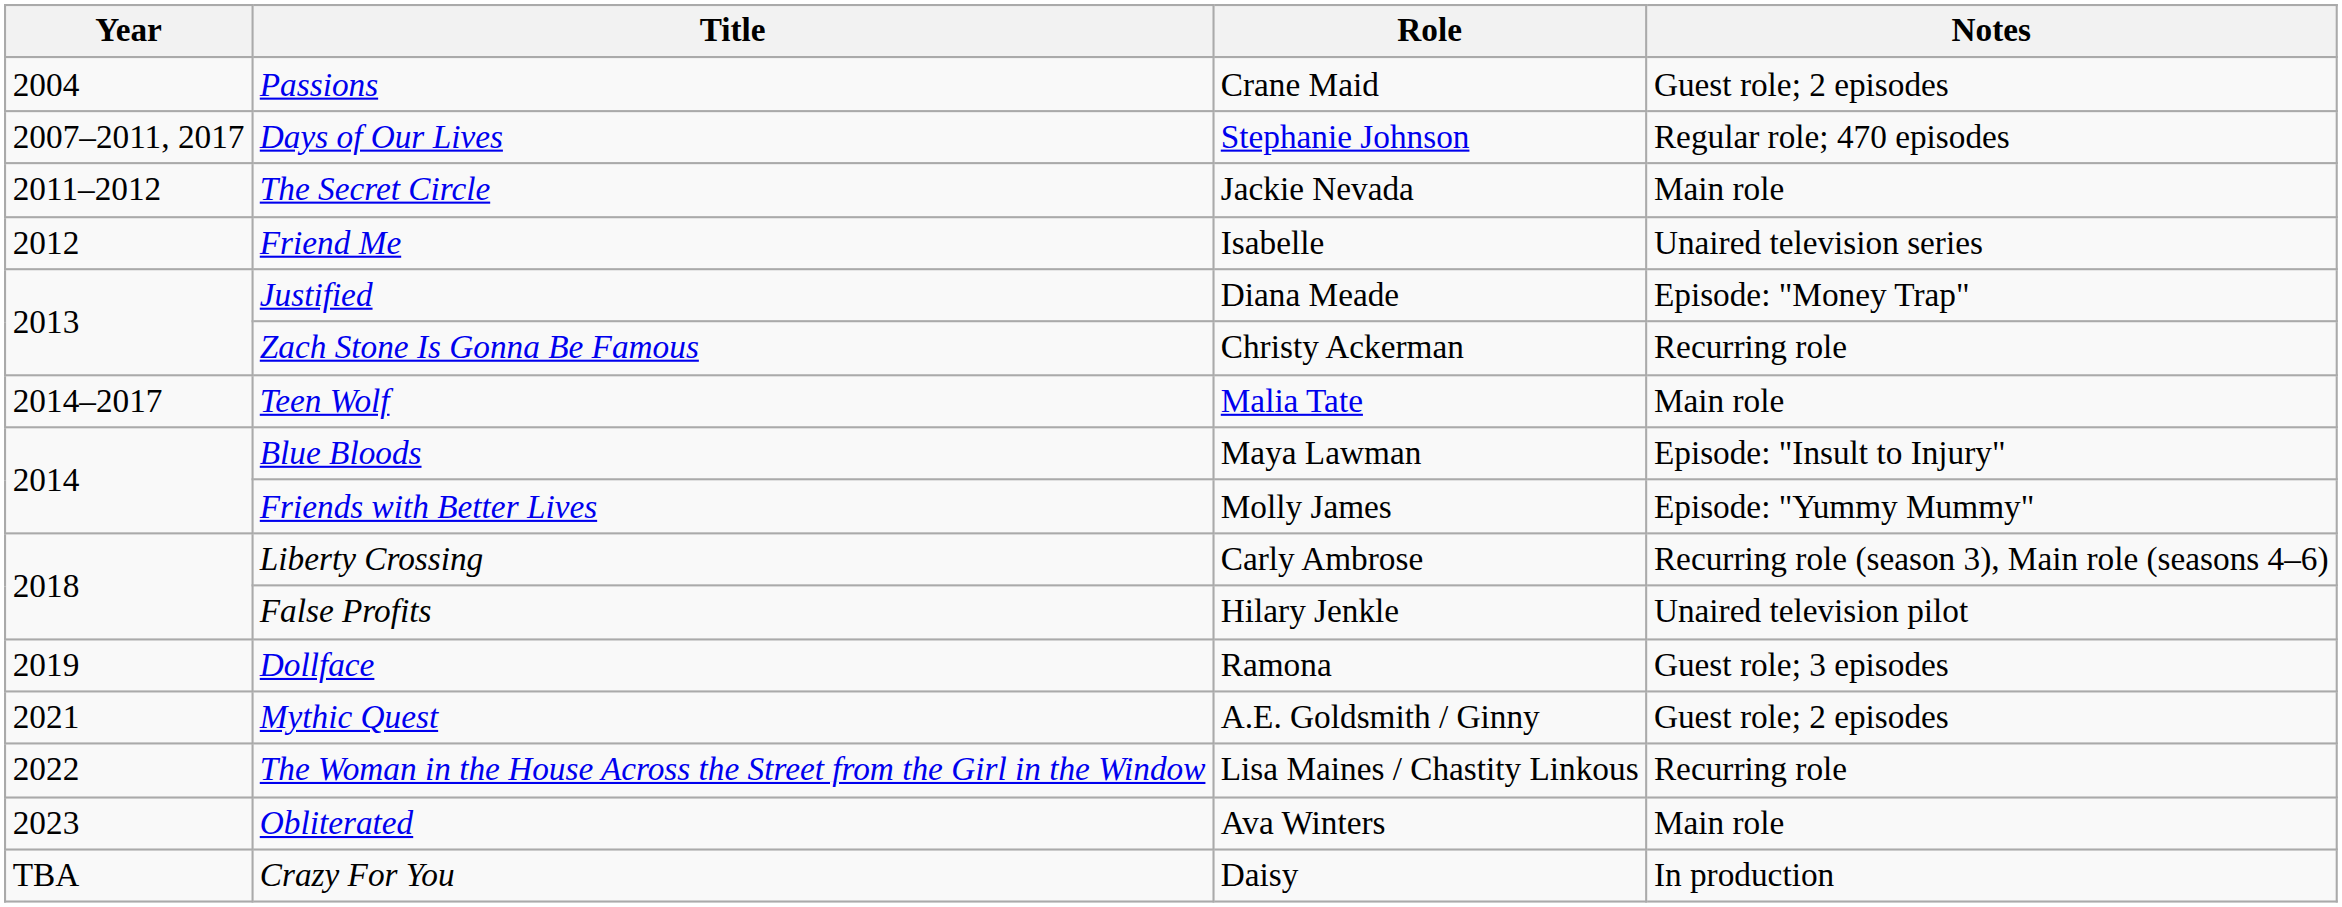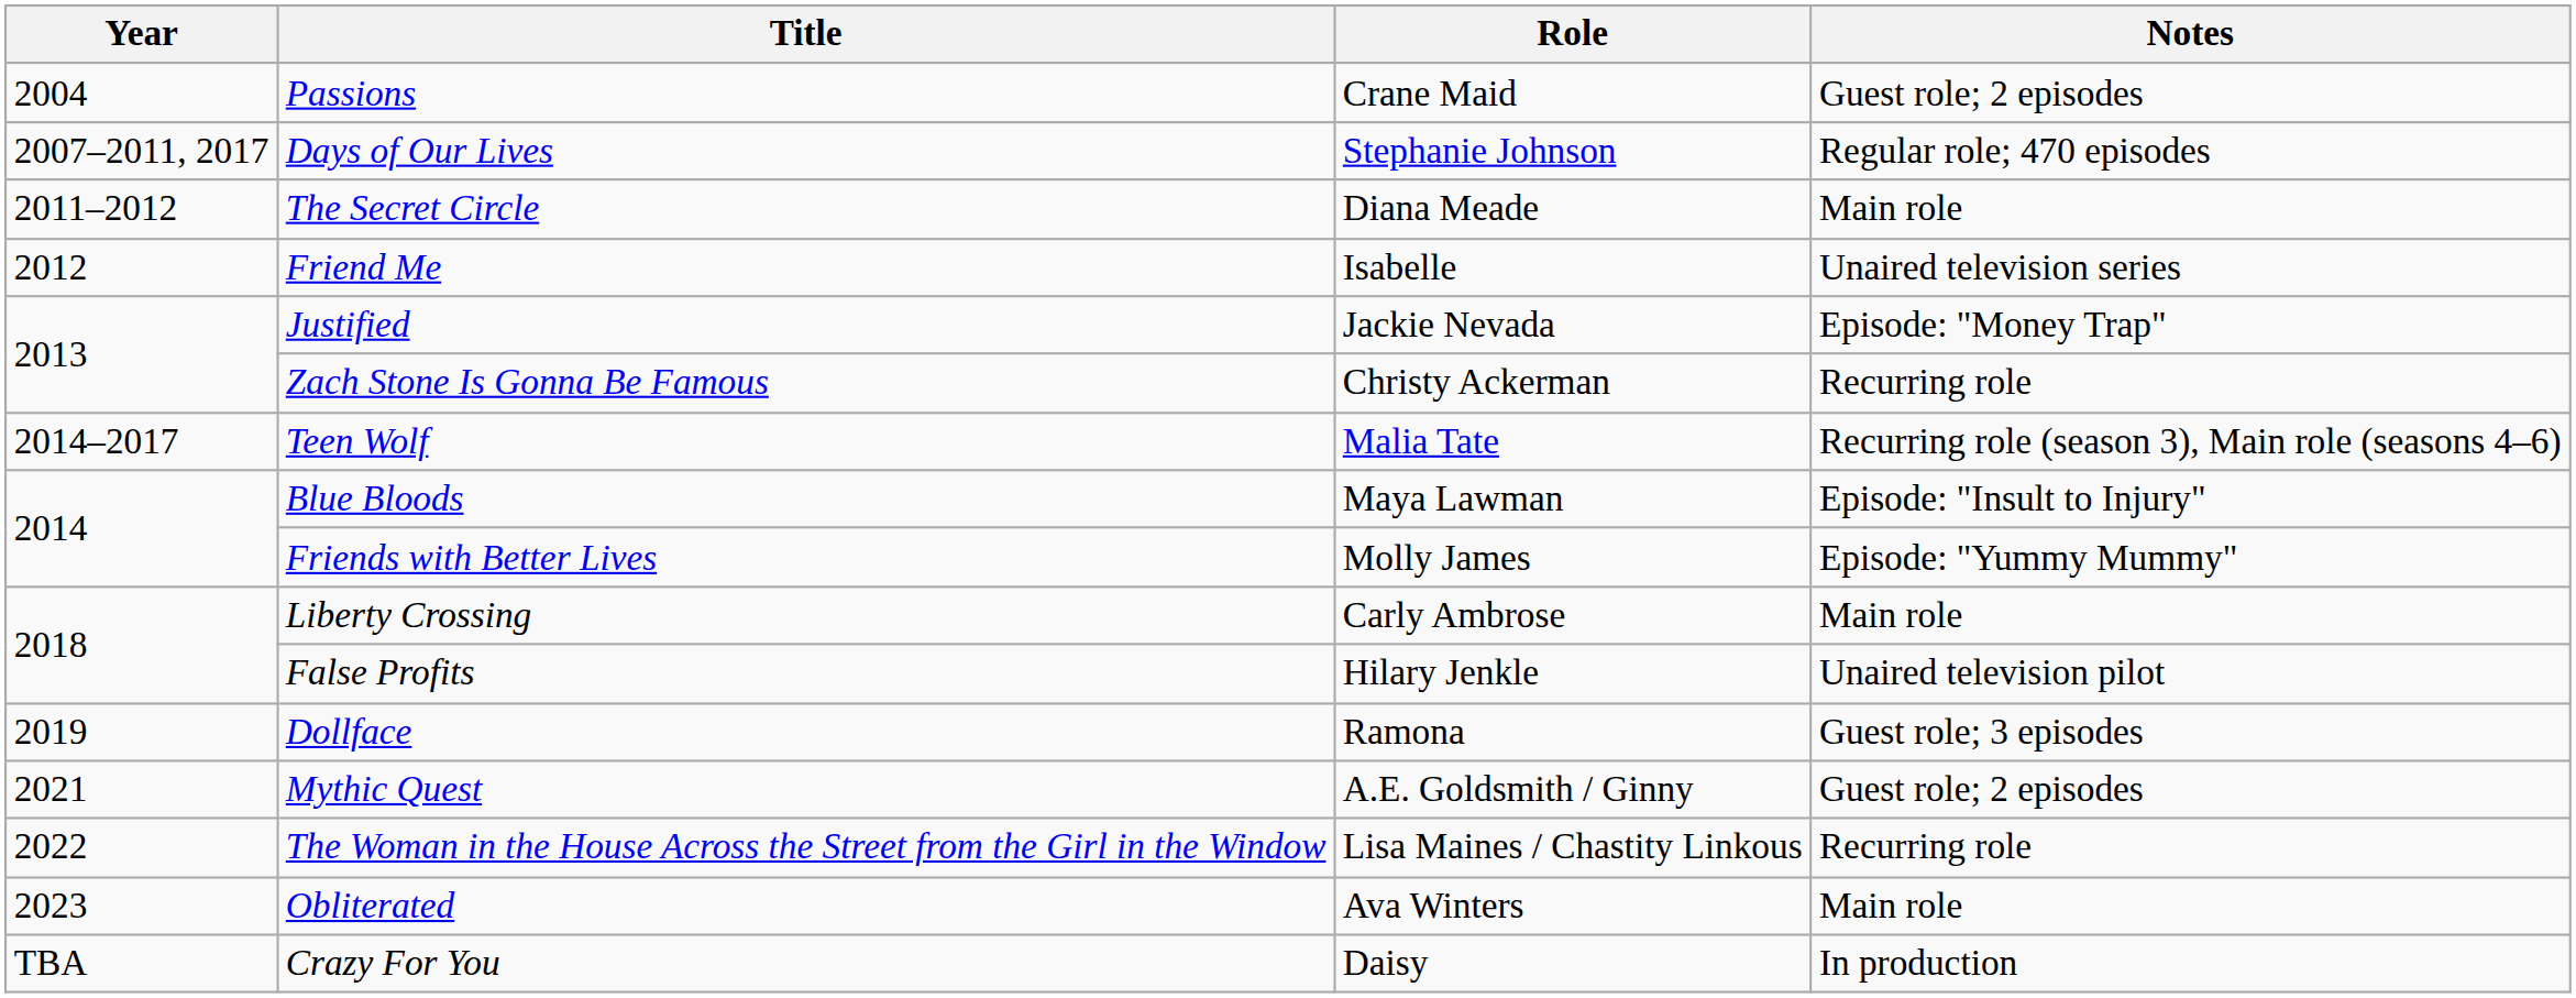The Secret Circle | Role: Jackie Nevada -> Diana Meade
Justified | Role: Diana Meade -> Jackie Nevada
Teen Wolf | Notes: Main role -> Recurring role (season 3), Main role (seasons 4–6)
Liberty Crossing | Notes: Recurring role (season 3), Main role (seasons 4–6) -> Main role
